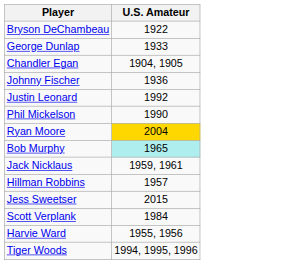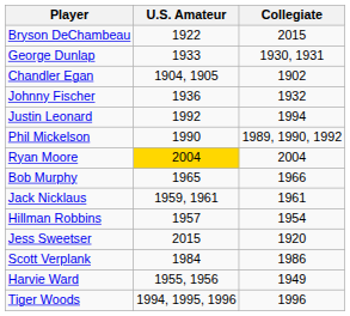+ column: Collegiate | 2015 | 1930, 1931 | 1902 | 1932 | 1994 | 1989, 1990, 1992 | 2004 | 1966 | 1961 | 1954 | 1920 | 1986 | 1949 | 1996
Bob Murphy | U.S. Amateur: paleturquoise background -> no background
